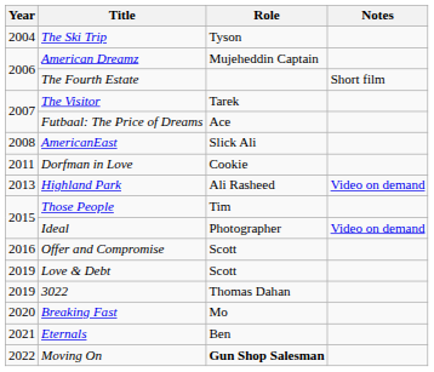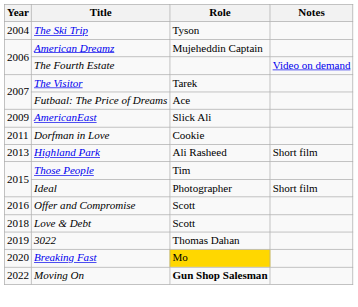The Fourth Estate | Notes: Short film -> Video on demand
AmericanEast | Year: 2008 -> 2009
Highland Park | Notes: Video on demand -> Short film
Ideal | Notes: Video on demand -> Short film
Love & Debt | Year: 2019 -> 2018
Breaking Fast | Role: no background -> gold background
- row: 2021 | Eternals | Ben
